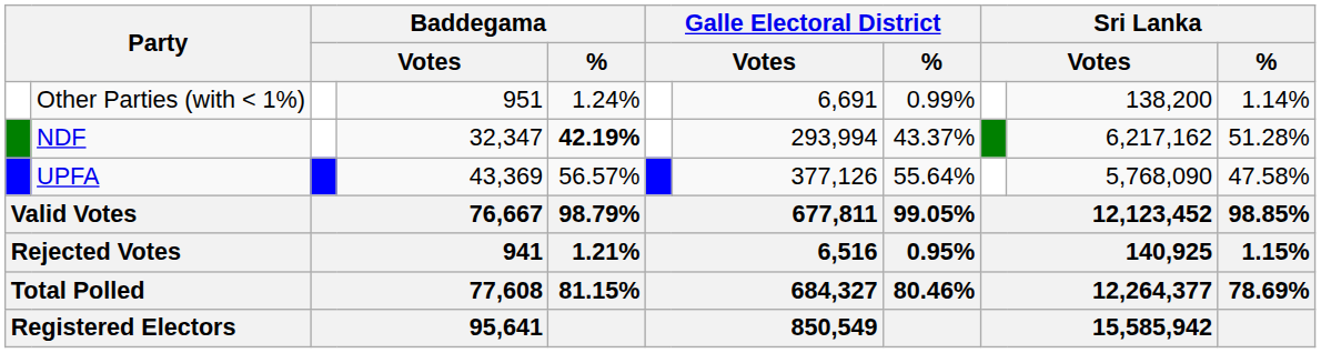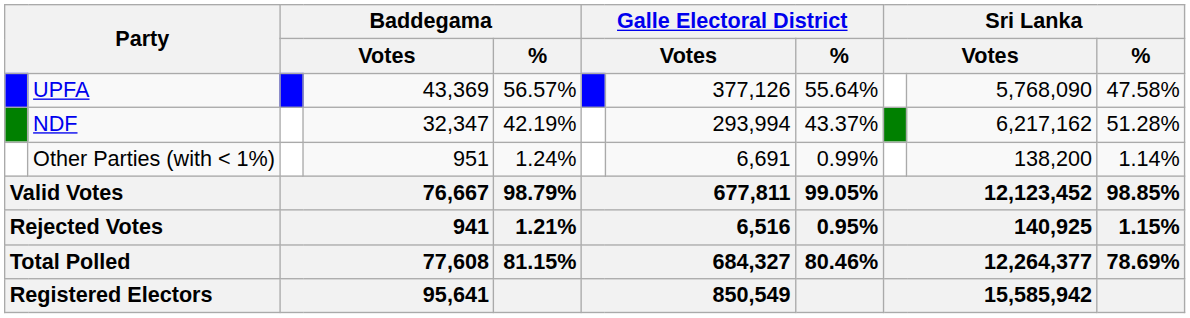rows swapped: UPFA <-> Other Parties (with < 1%)
NDF | Baddegama / %: bold -> normal
